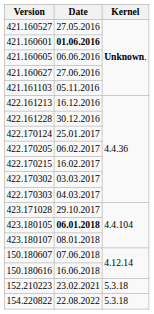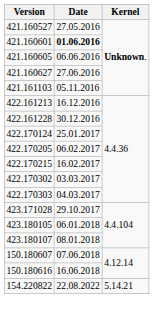423.180105 | Date: bold -> normal
- row: 152.210223 | 23.02.2021 | 5.3.18
154.220822 | Kernel: 5.3.18 -> 5.14.21
